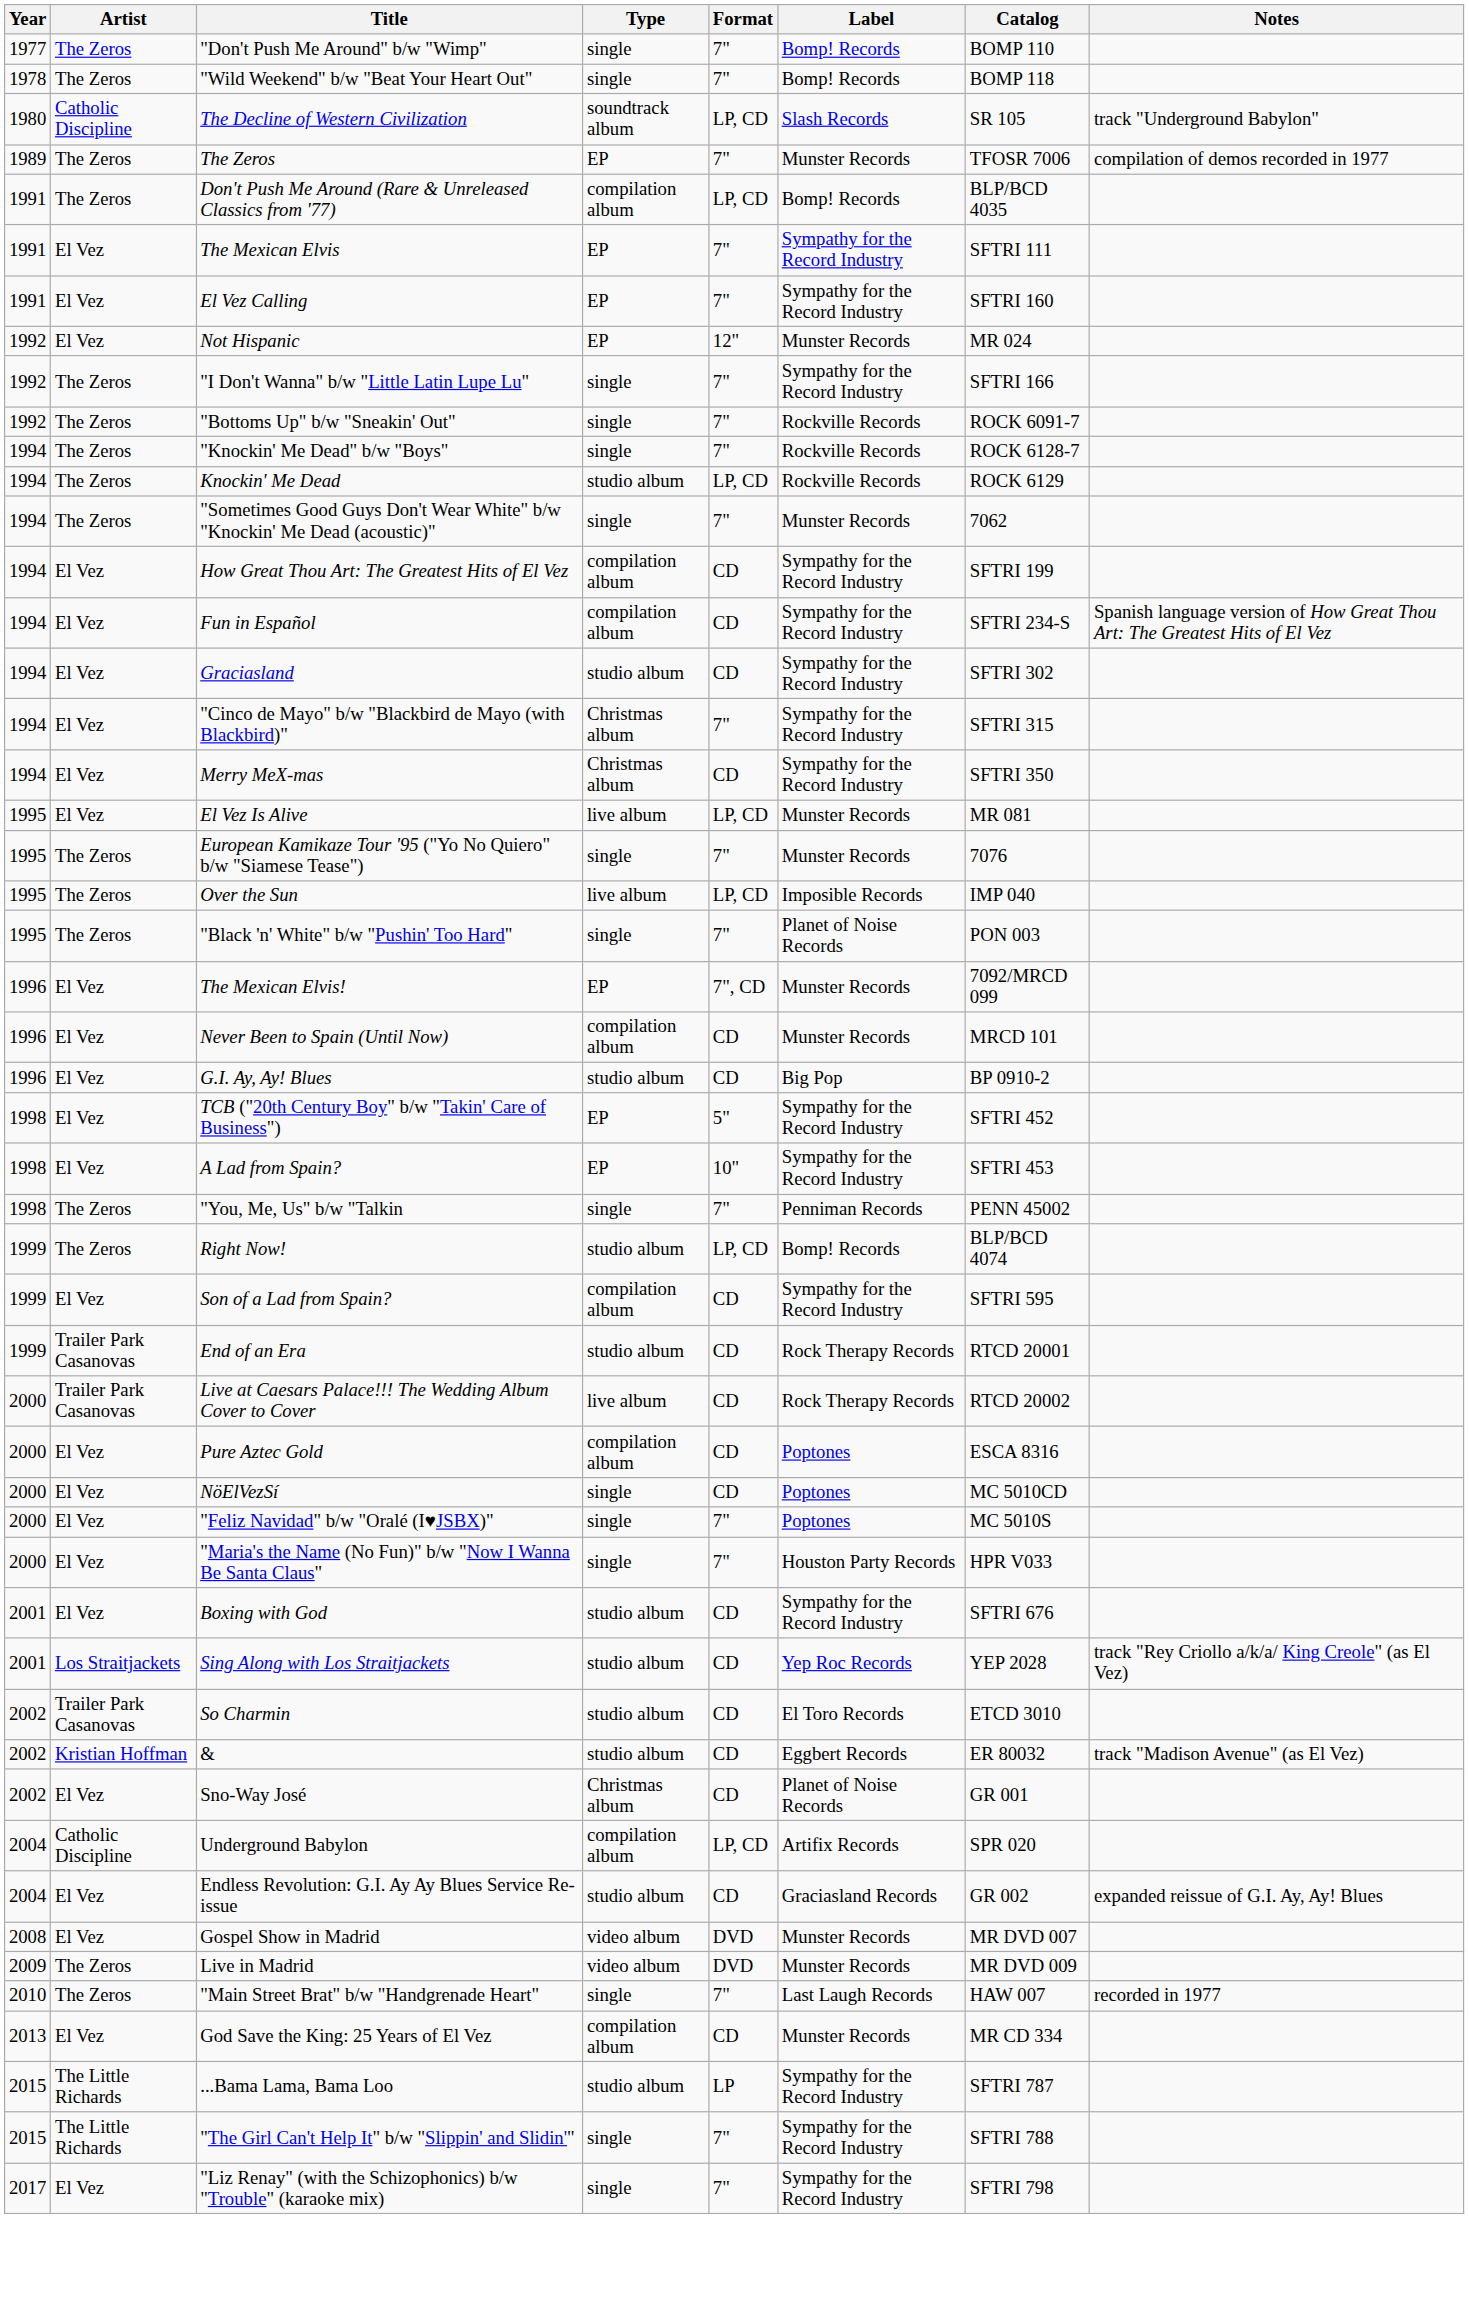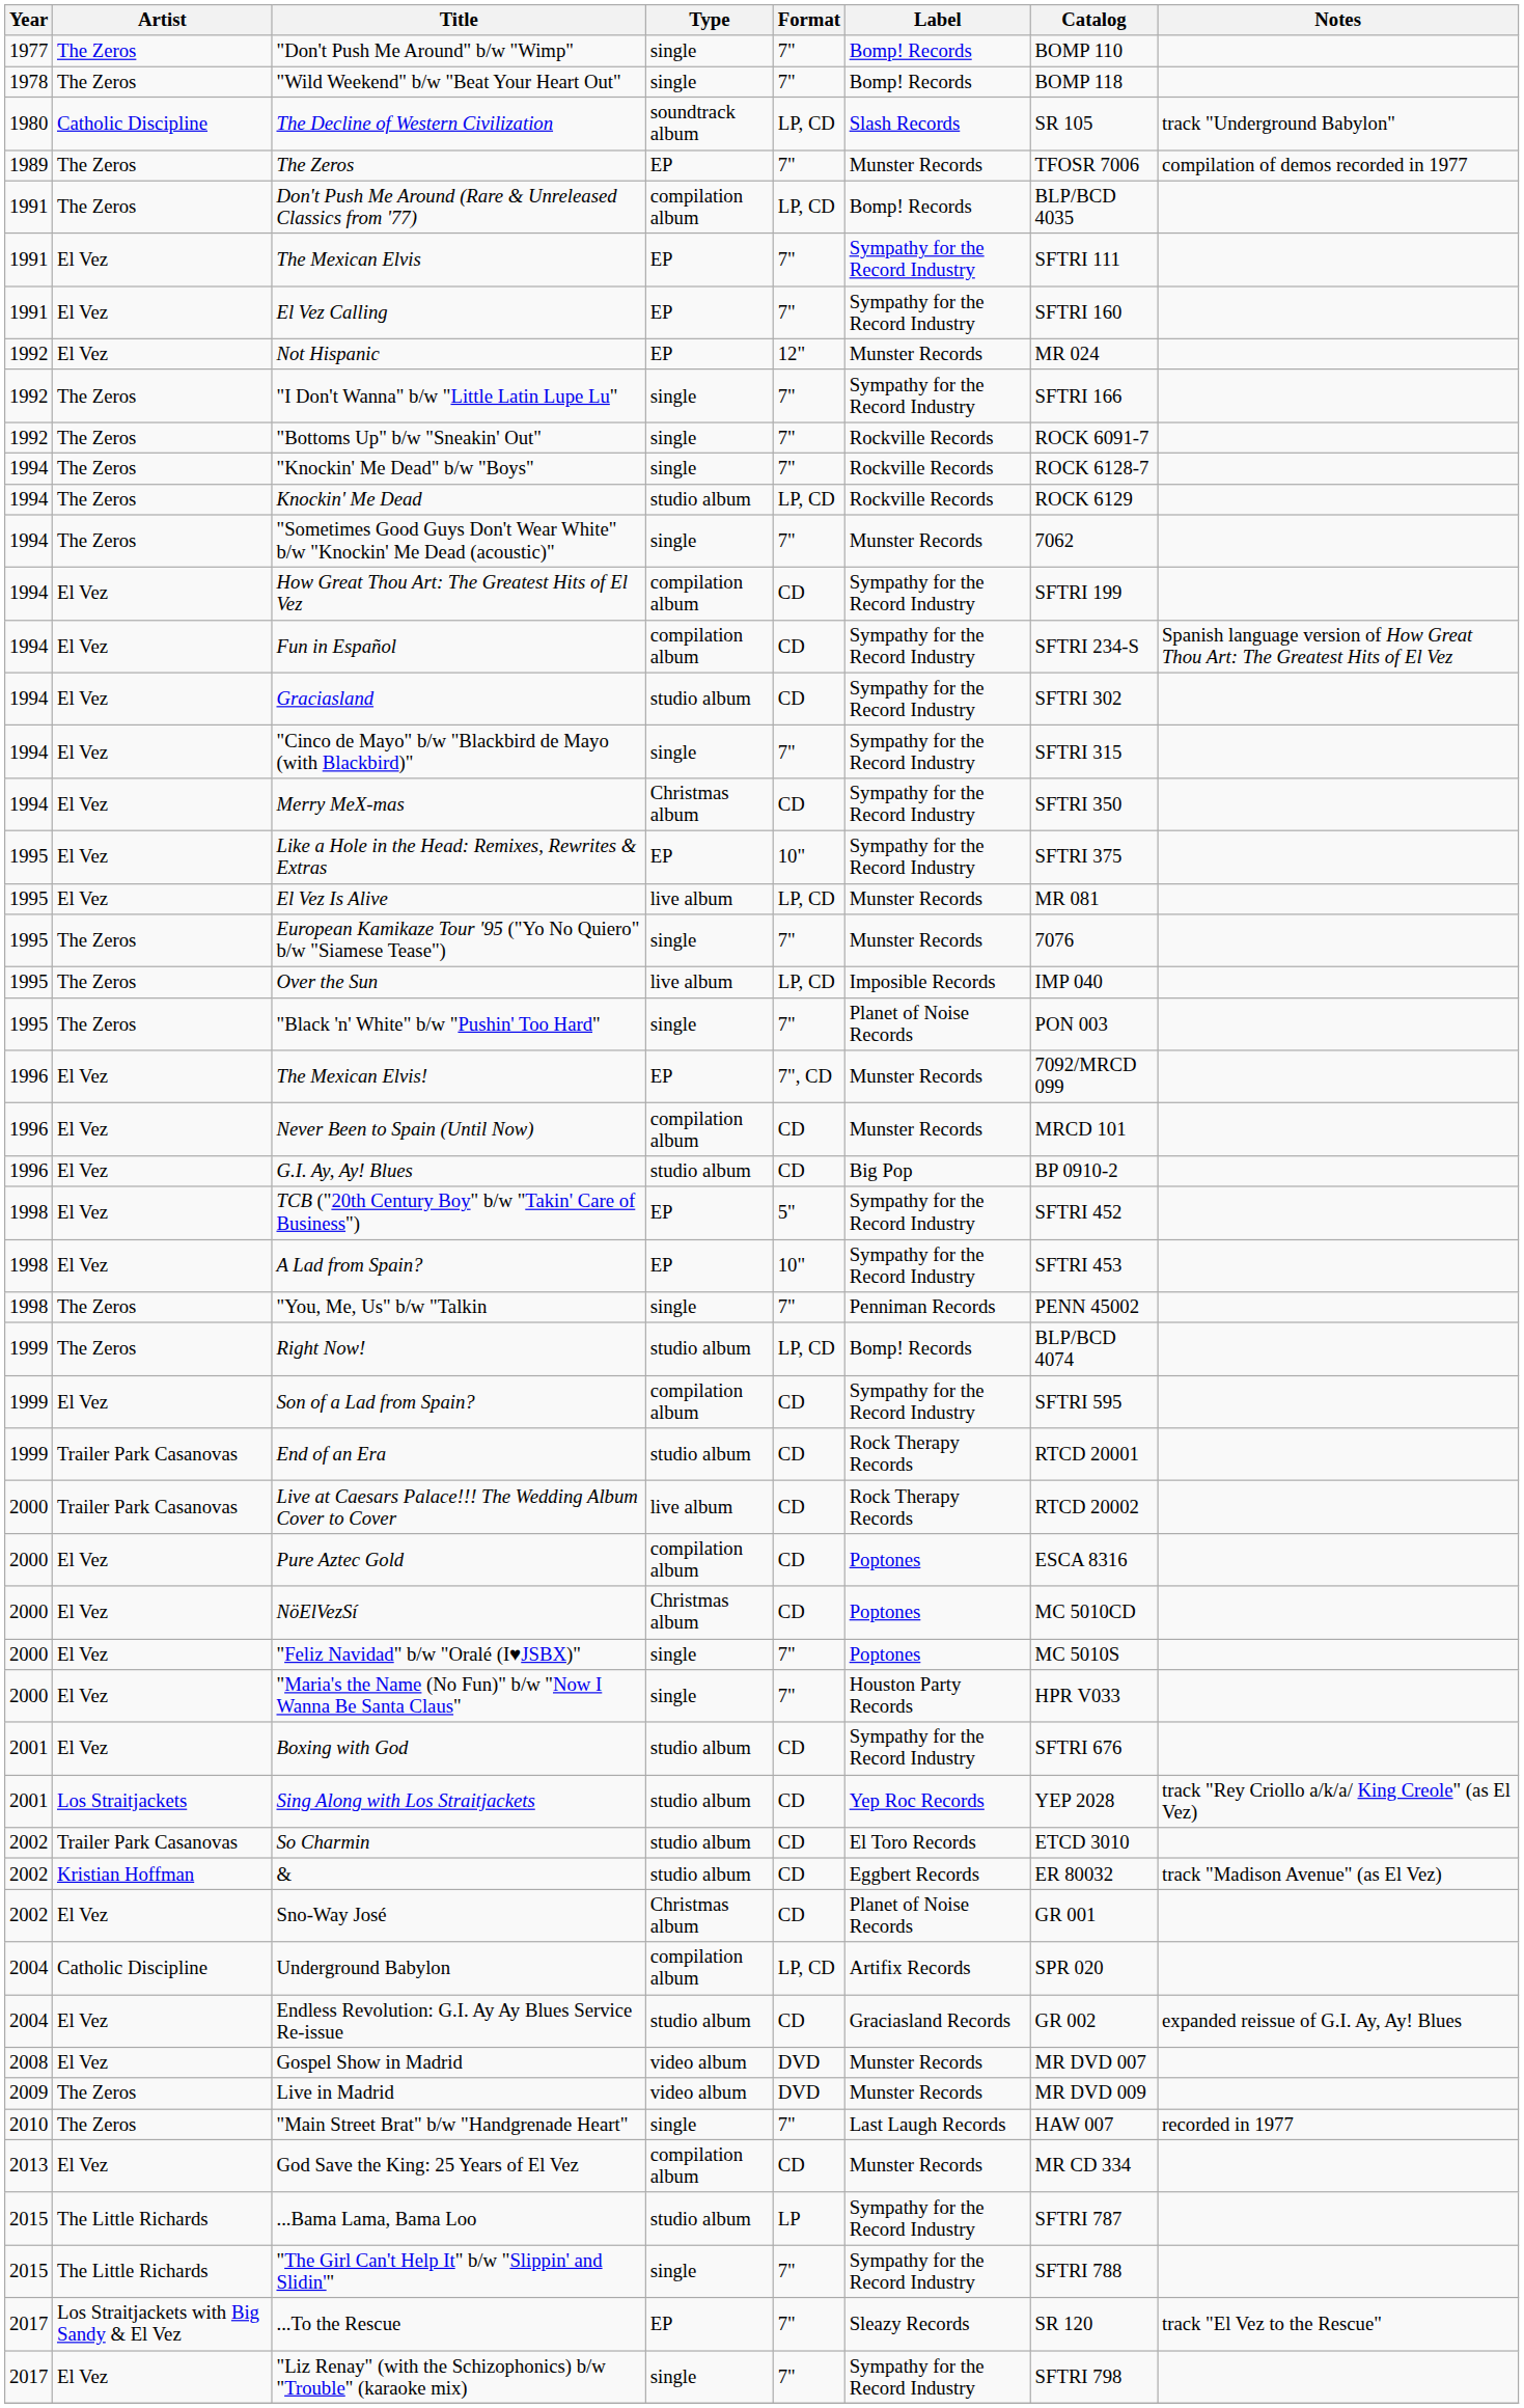"Cinco de Mayo" b/w "Blackbird de Mayo (with Blackbird)" | Type: Christmas album -> single
+ row: 1995 | El Vez | Like a Hole in the Head: Remixes, Rewrites & Extras | EP | 10" | Sympathy for the Record Industry | SFTRI 375
NöElVezSí | Type: single -> Christmas album
+ row: 2017 | Los Straitjackets with Big Sandy & El Vez | ...To the Rescue | EP | 7" | Sleazy Records | SR 120 | track "El Vez to the Rescue"
